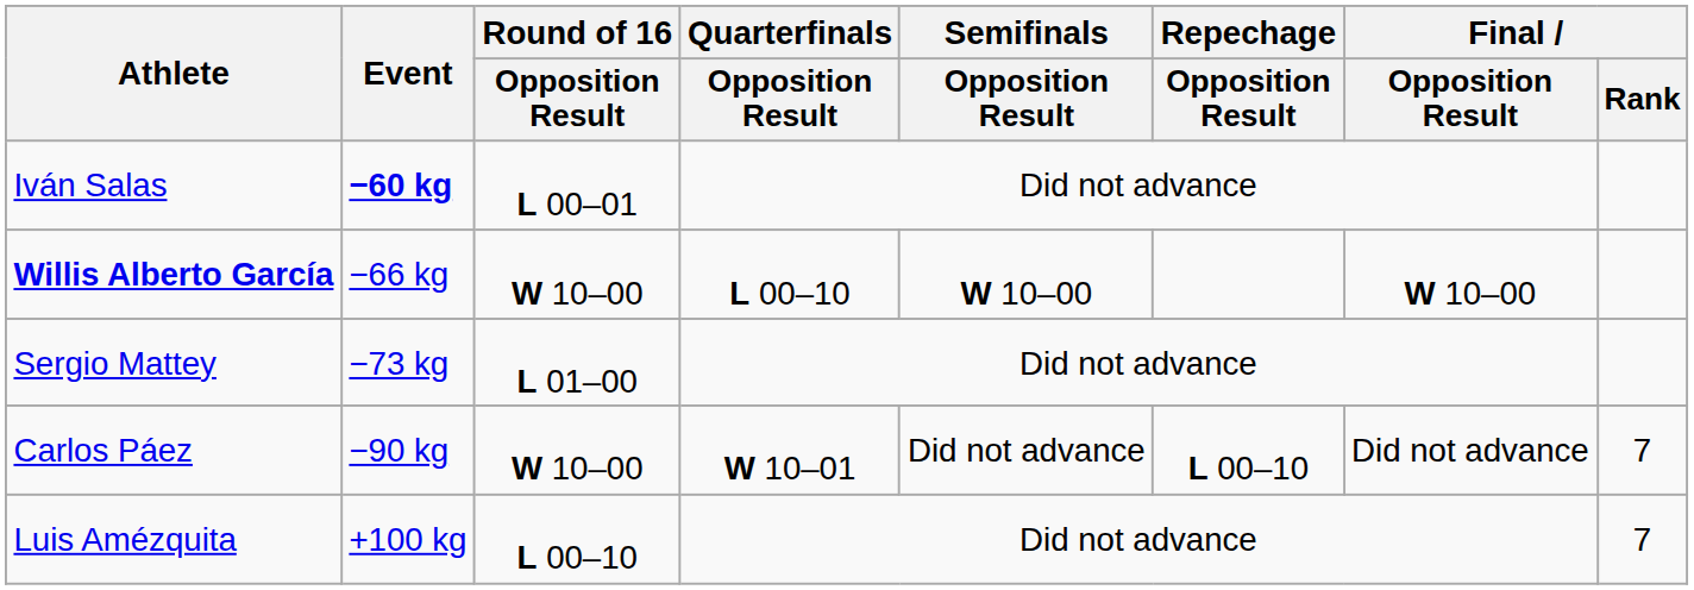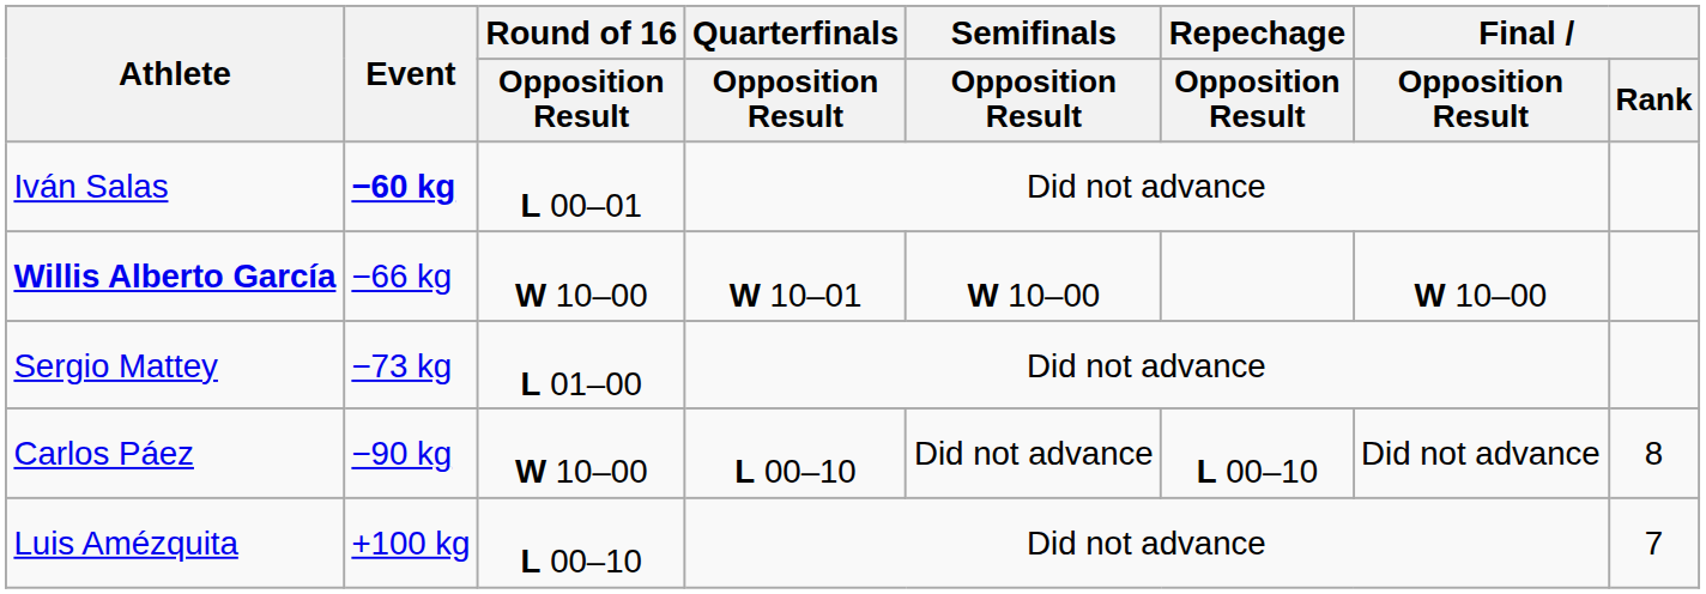Willis Alberto García | Quarterfinals / Opposition Result: L 00–10 -> W 10–01
Carlos Páez | Quarterfinals / Opposition Result: W 10–01 -> L 00–10
Carlos Páez | Final / Rank: 7 -> 8
